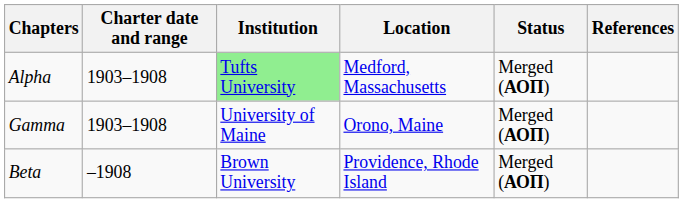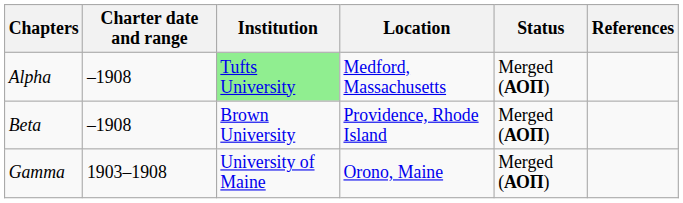Alpha | Charter date and range: 1903–1908 -> –1908
rows swapped: Beta <-> Gamma
